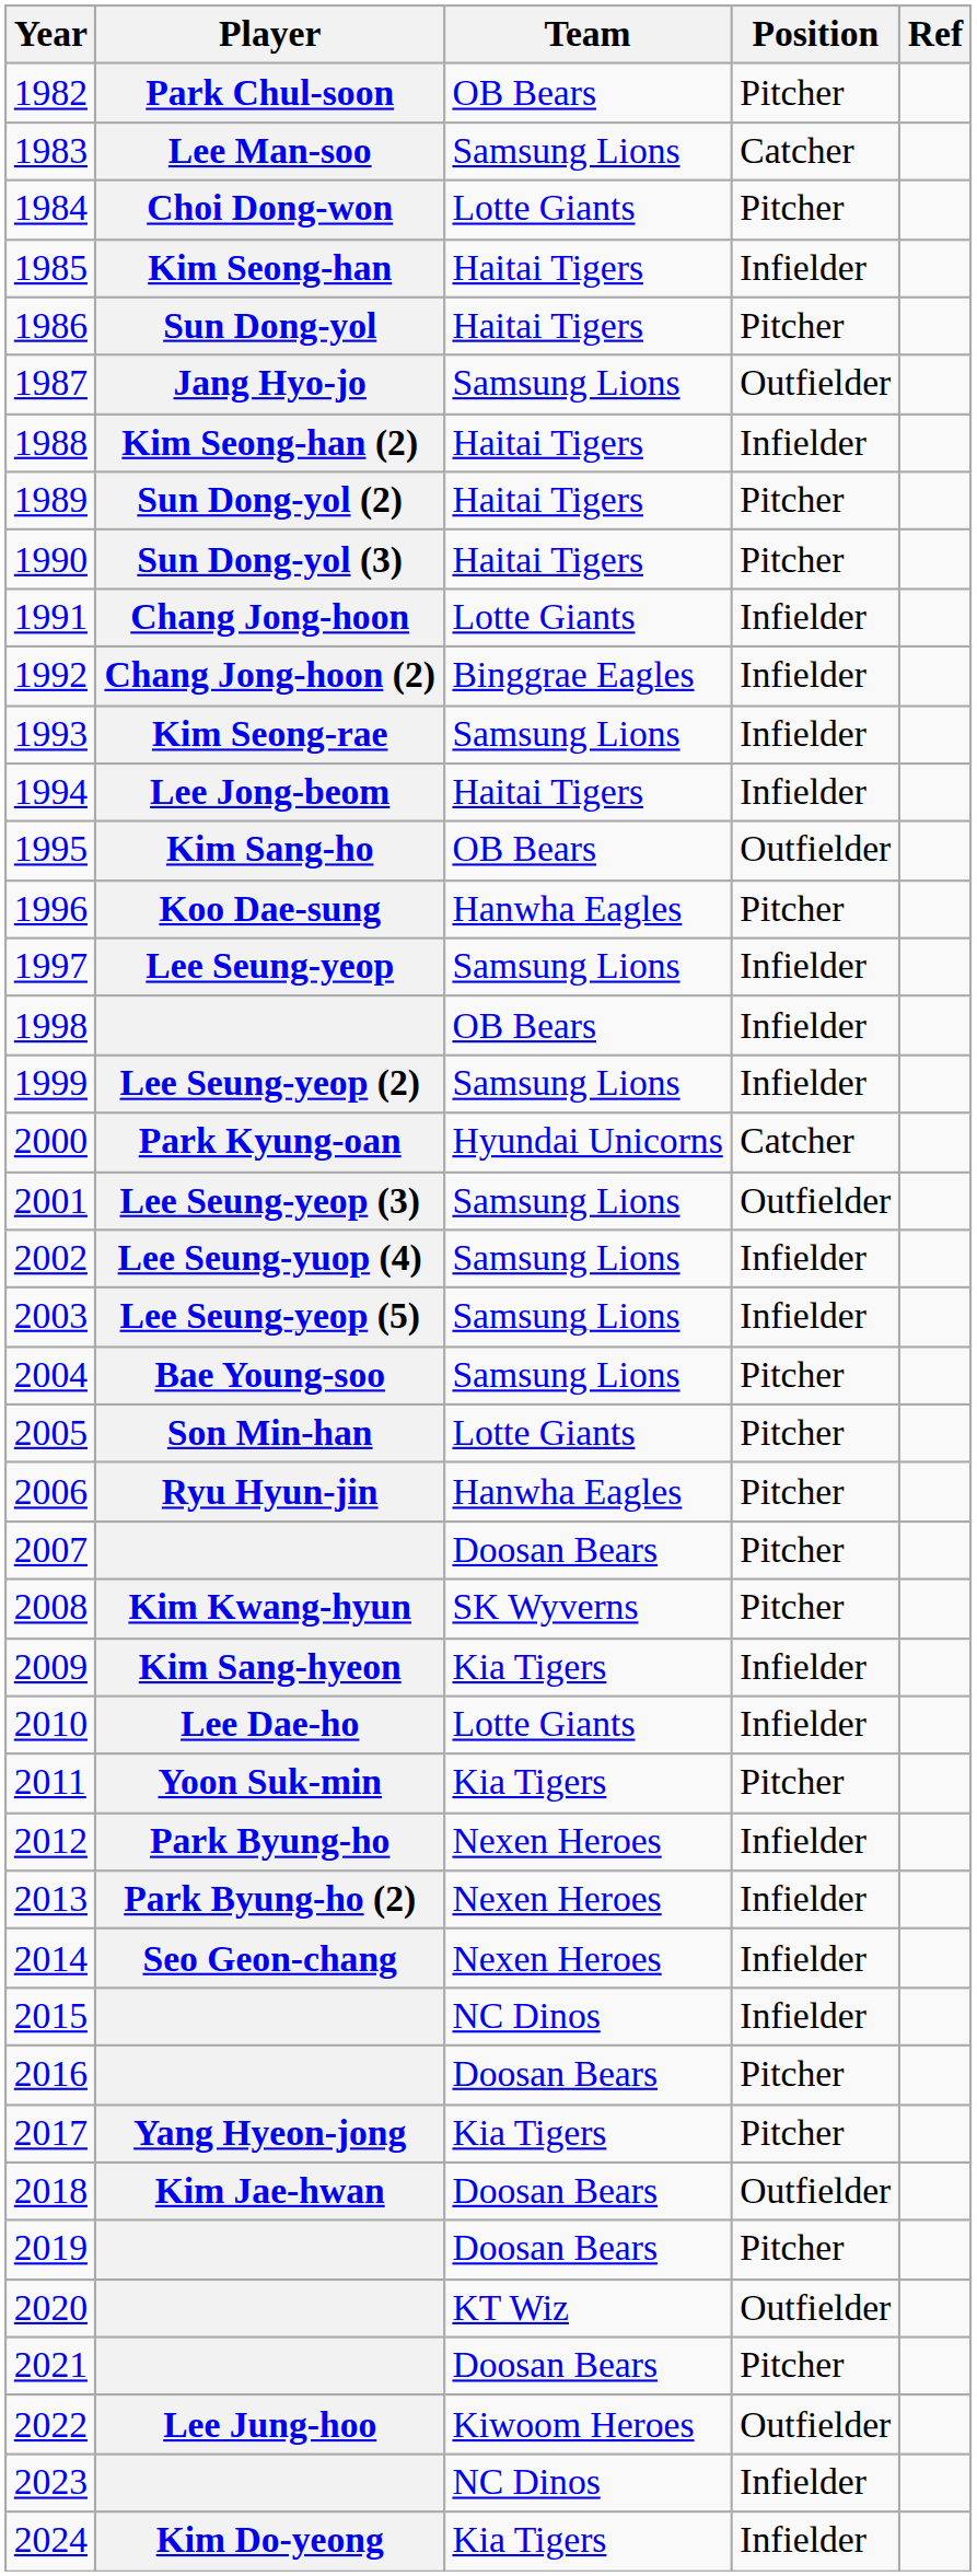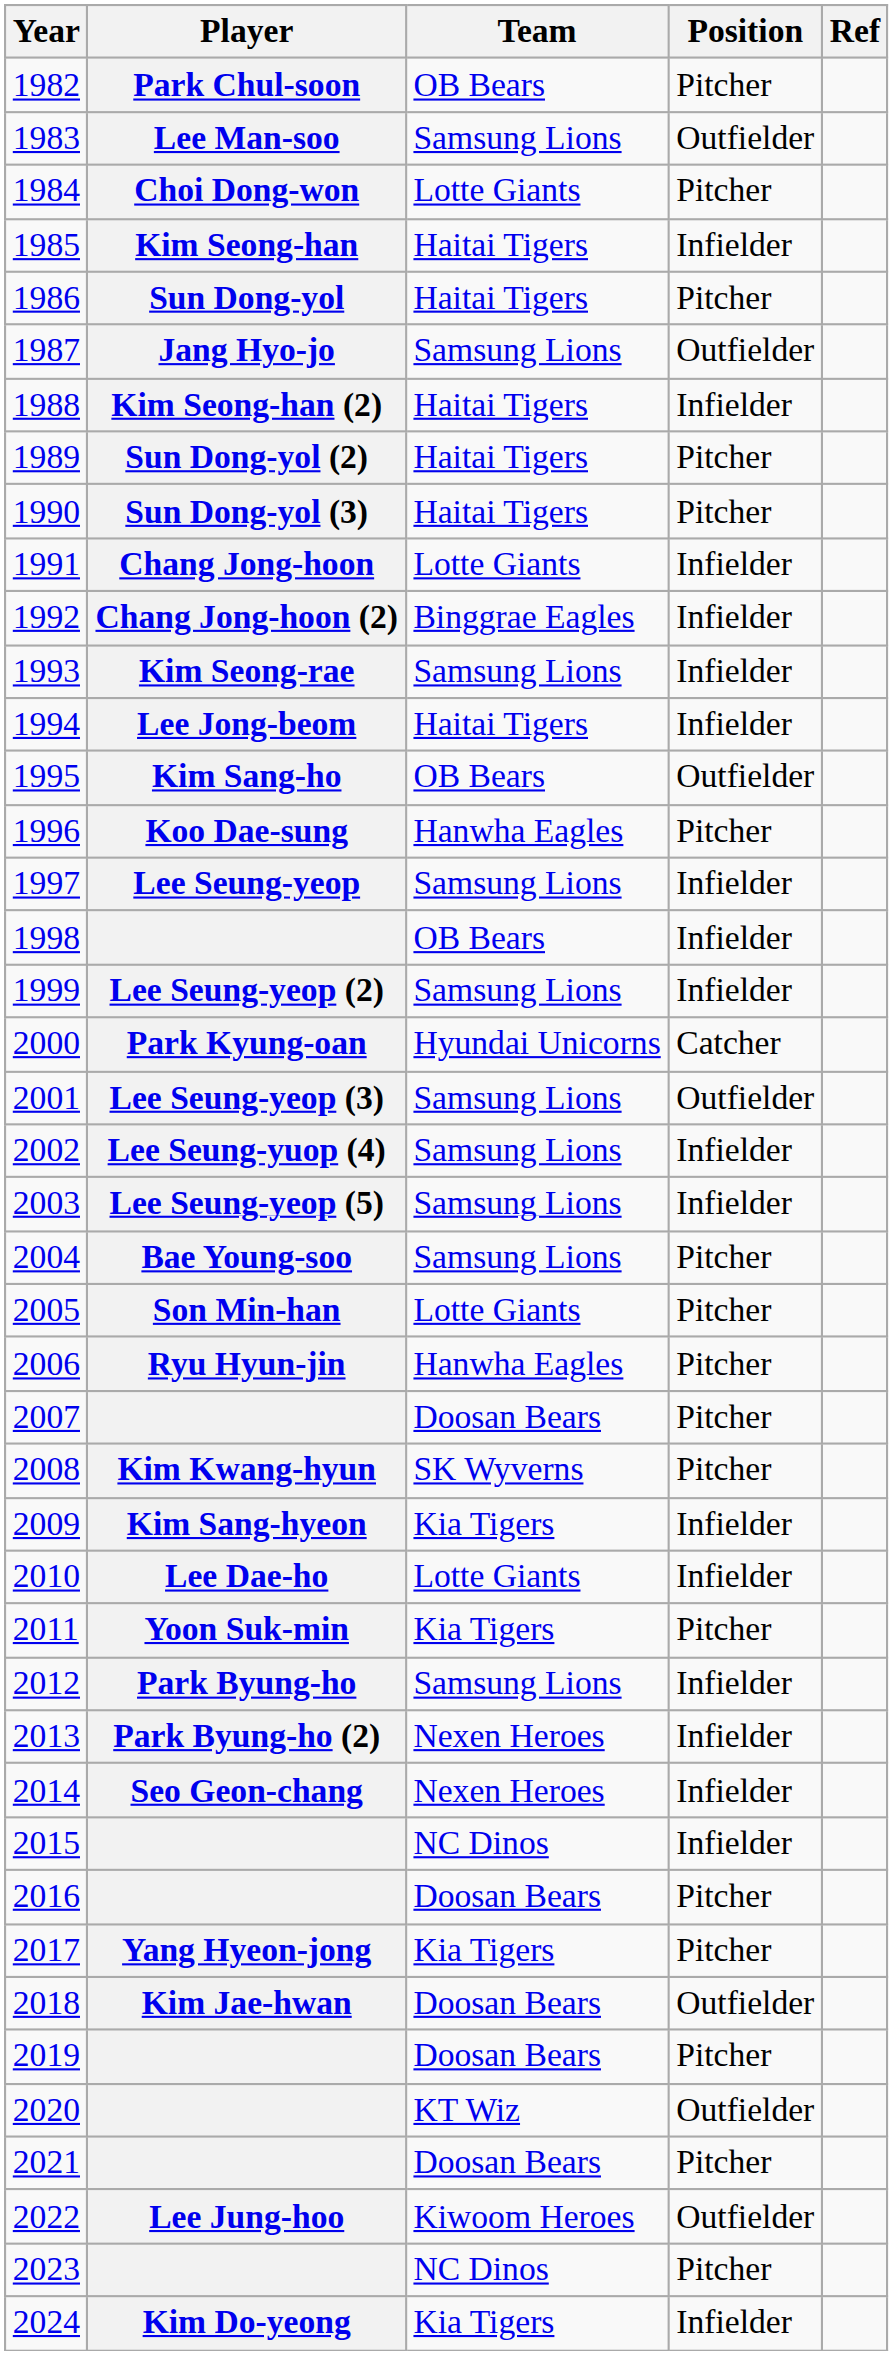1983 | Position: Catcher -> Outfielder
2012 | Team: Nexen Heroes -> Samsung Lions
2023 | Position: Infielder -> Pitcher
